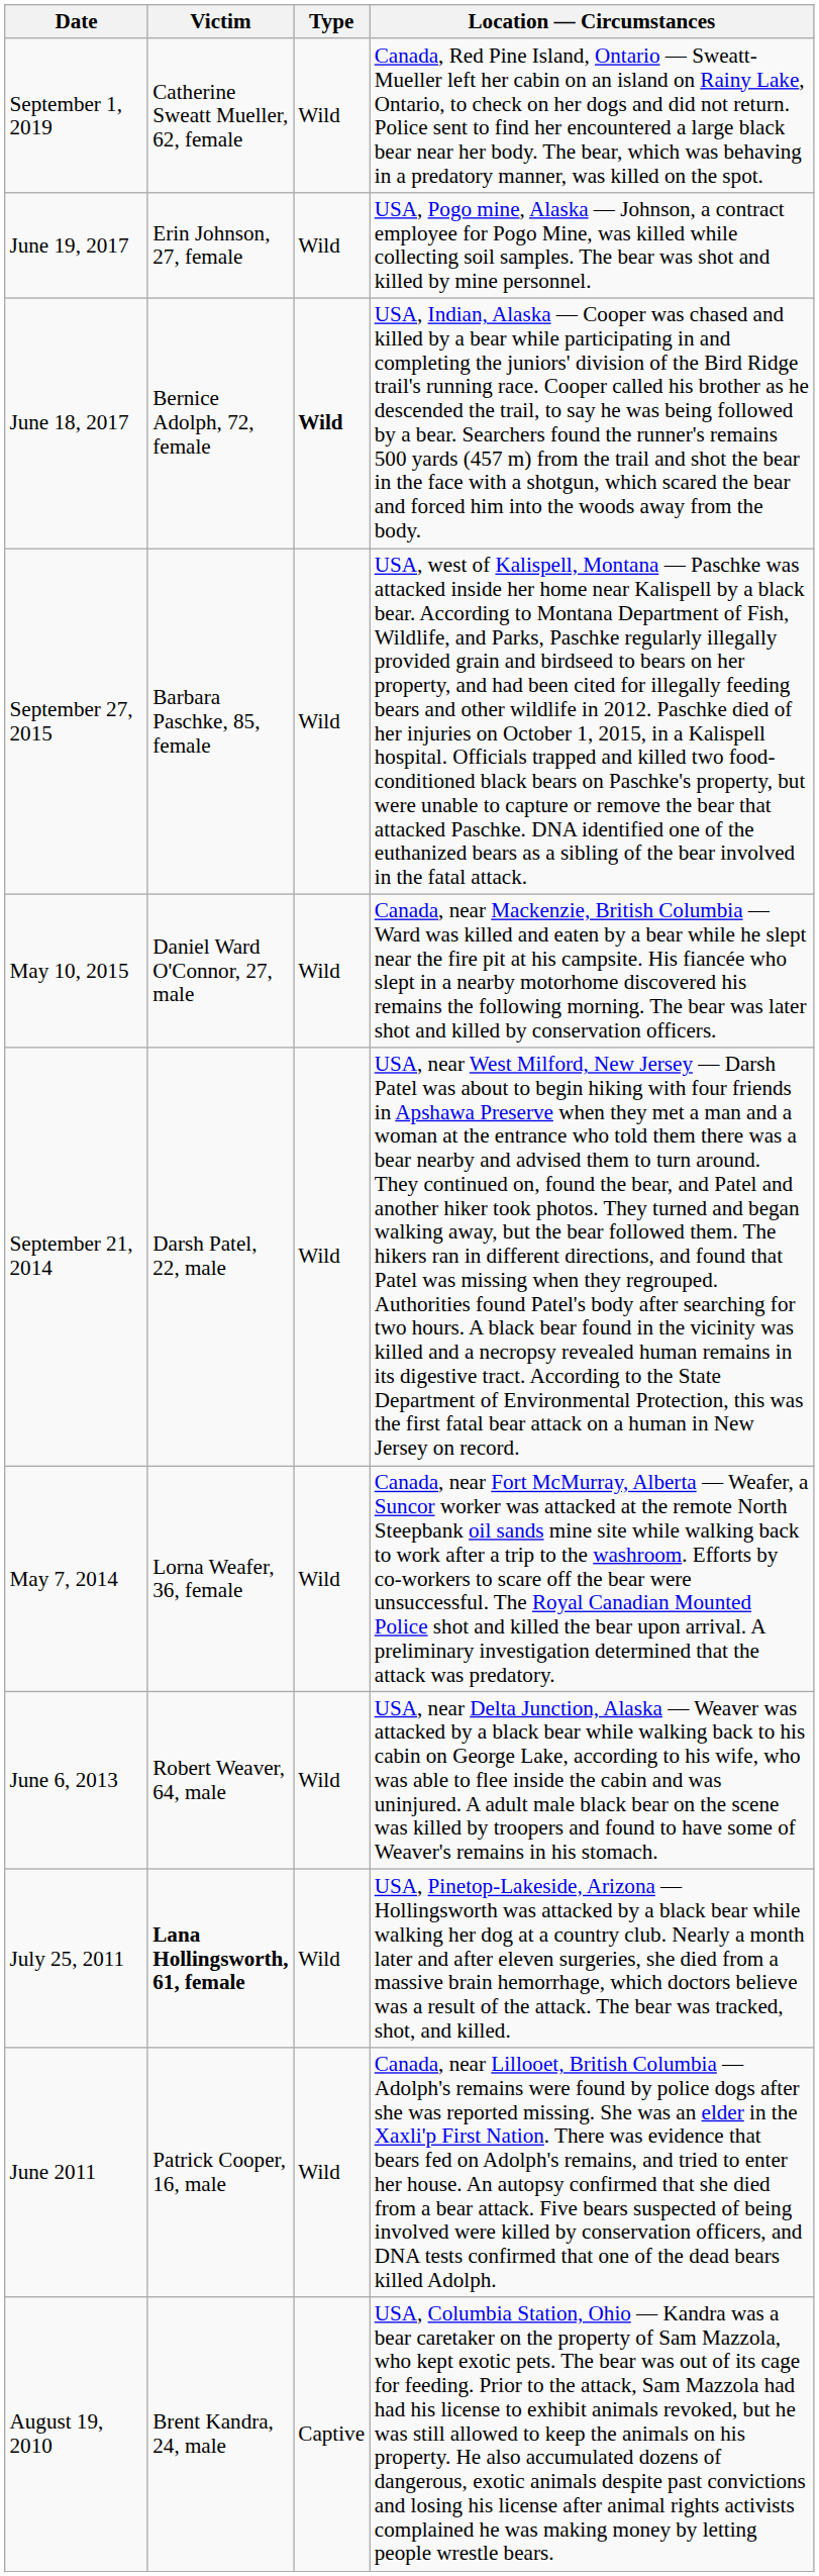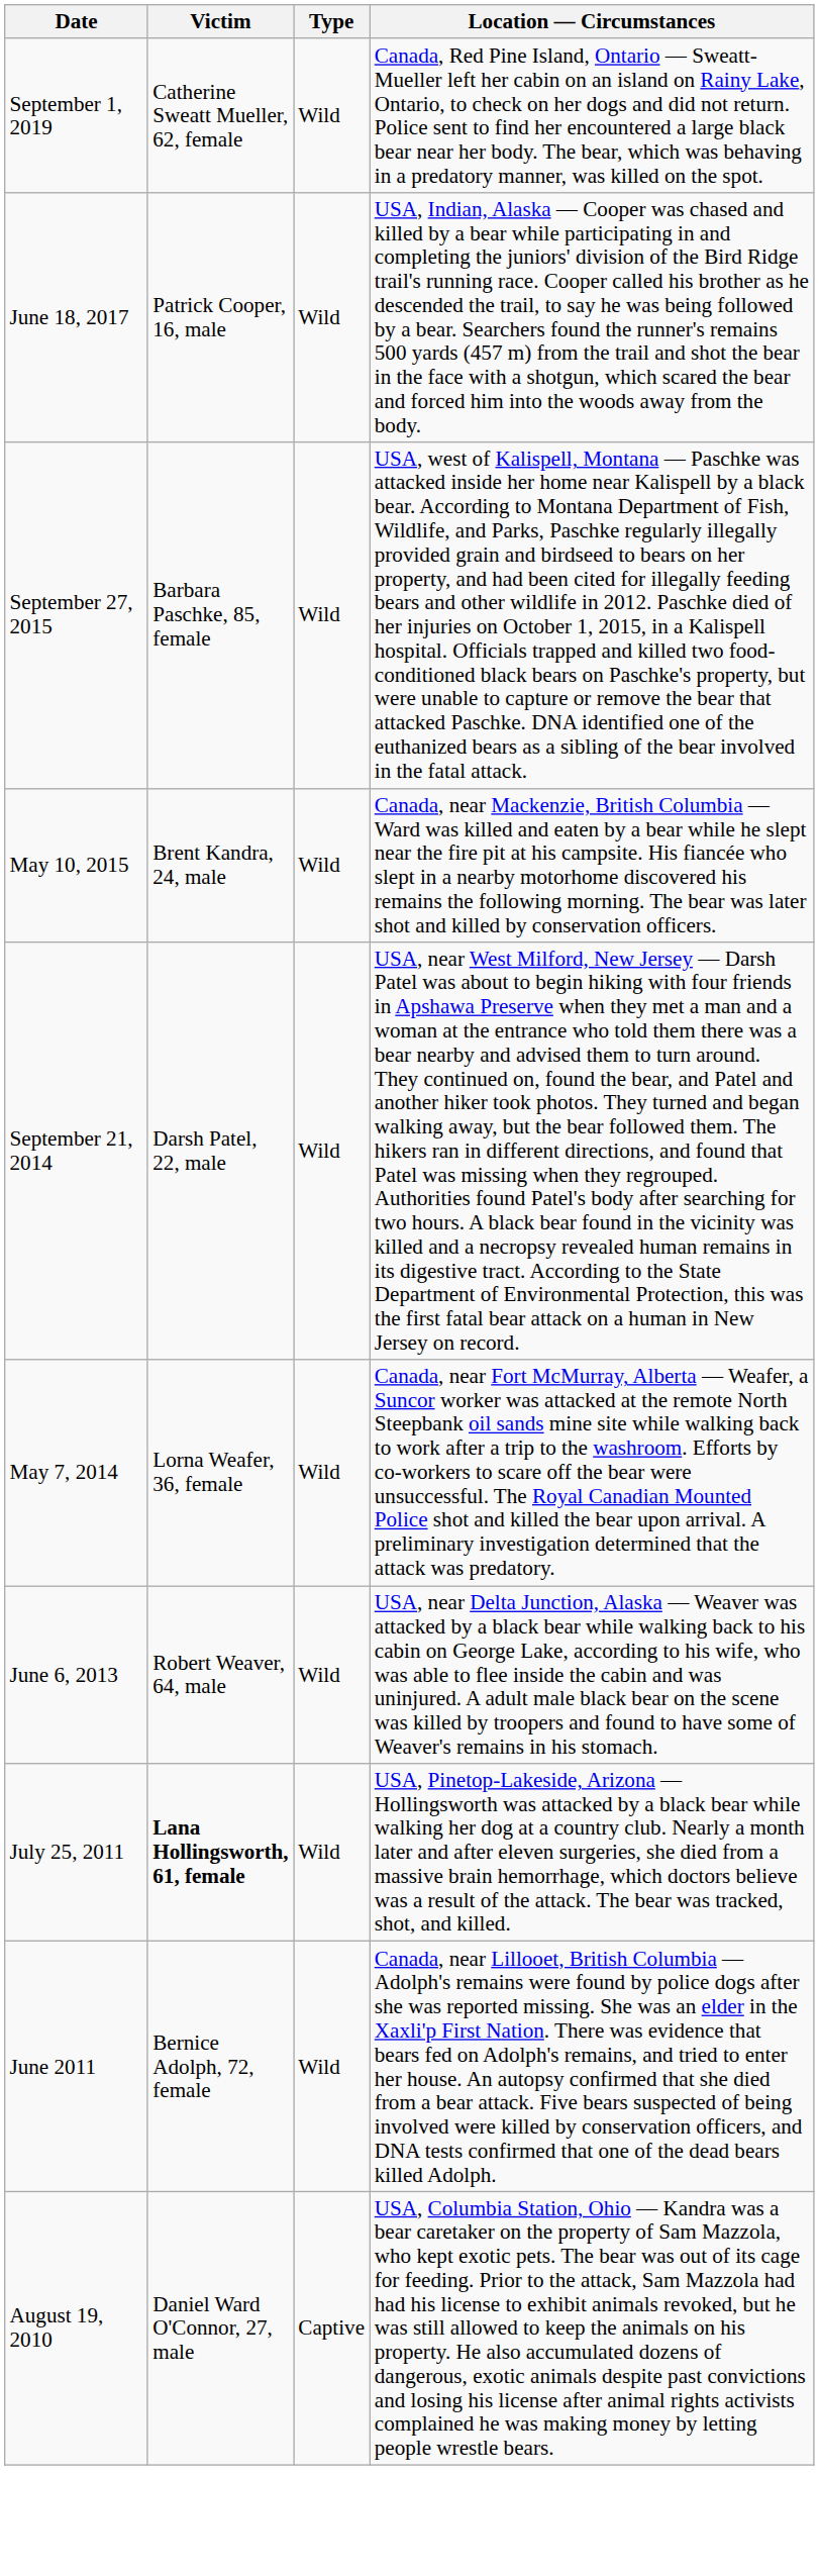- row: June 19, 2017 | Erin Johnson, 27, female | Wild | USA, Pogo mine, Alaska — Johnson, a contract employee for Pogo Mine, was killed while collecting soil samples. The bear was shot and killed by mine personnel.
June 18, 2017 | Victim: Bernice Adolph, 72, female -> Patrick Cooper, 16, male
June 18, 2017 | Type: bold -> normal
May 10, 2015 | Victim: Daniel Ward O'Connor, 27, male -> Brent Kandra, 24, male
June 2011 | Victim: Patrick Cooper, 16, male -> Bernice Adolph, 72, female
August 19, 2010 | Victim: Brent Kandra, 24, male -> Daniel Ward O'Connor, 27, male
